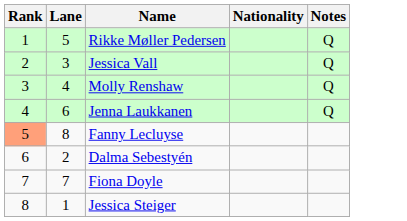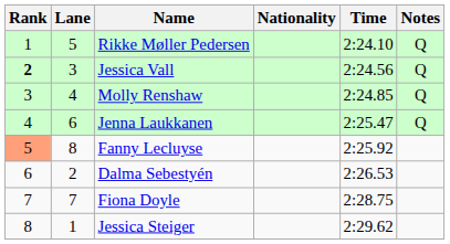+ column: Time | 2:24.10 | 2:24.56 | 2:24.85 | 2:25.47 | 2:25.92 | 2:26.53 | 2:28.75 | 2:29.62
Jessica Vall | Rank: normal -> bold
